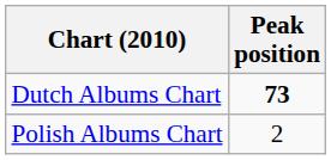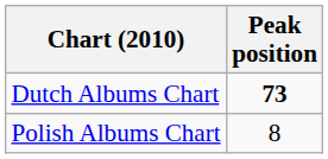Polish Albums Chart | Peak position: 2 -> 8
